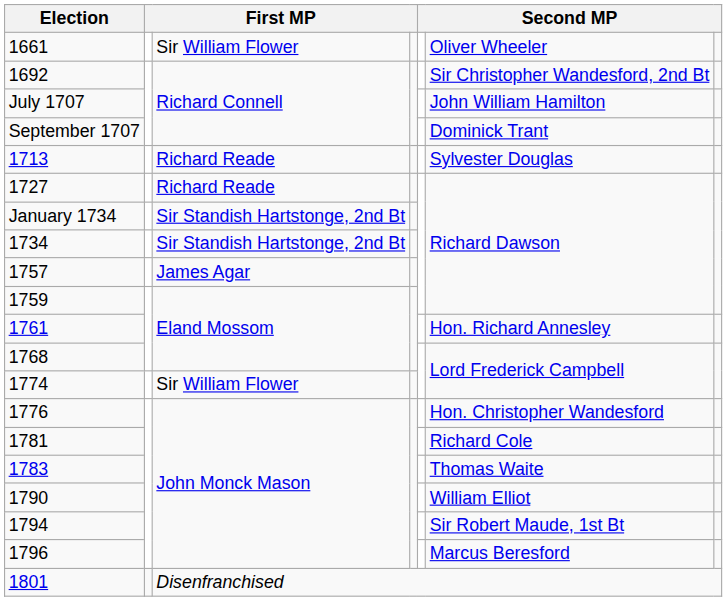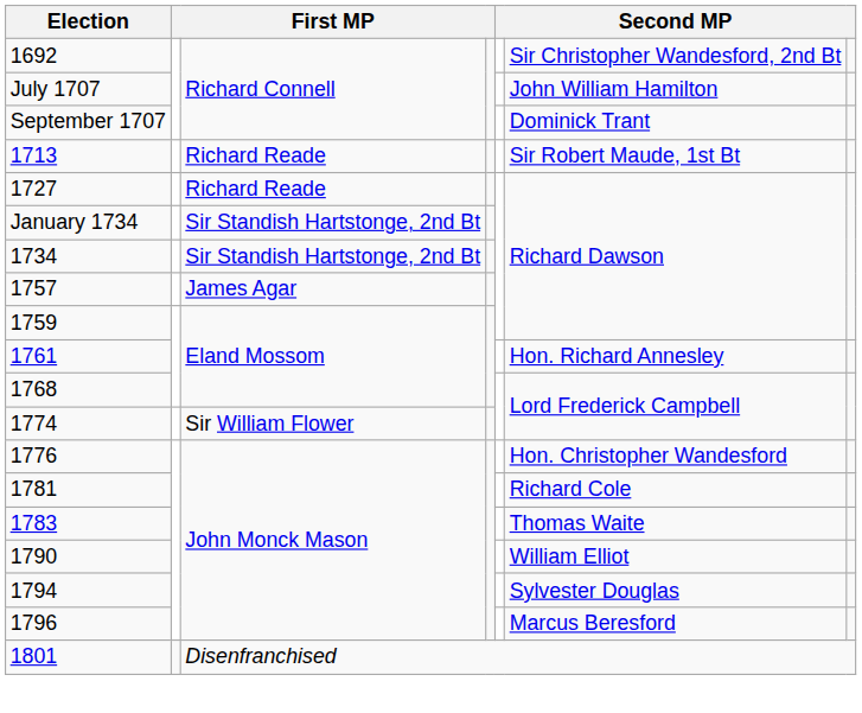- row: 1661 | Sir William Flower | Oliver Wheeler
1713 | column 6: Sylvester Douglas -> Sir Robert Maude, 1st Bt
1794 | column 6: Sir Robert Maude, 1st Bt -> Sylvester Douglas
